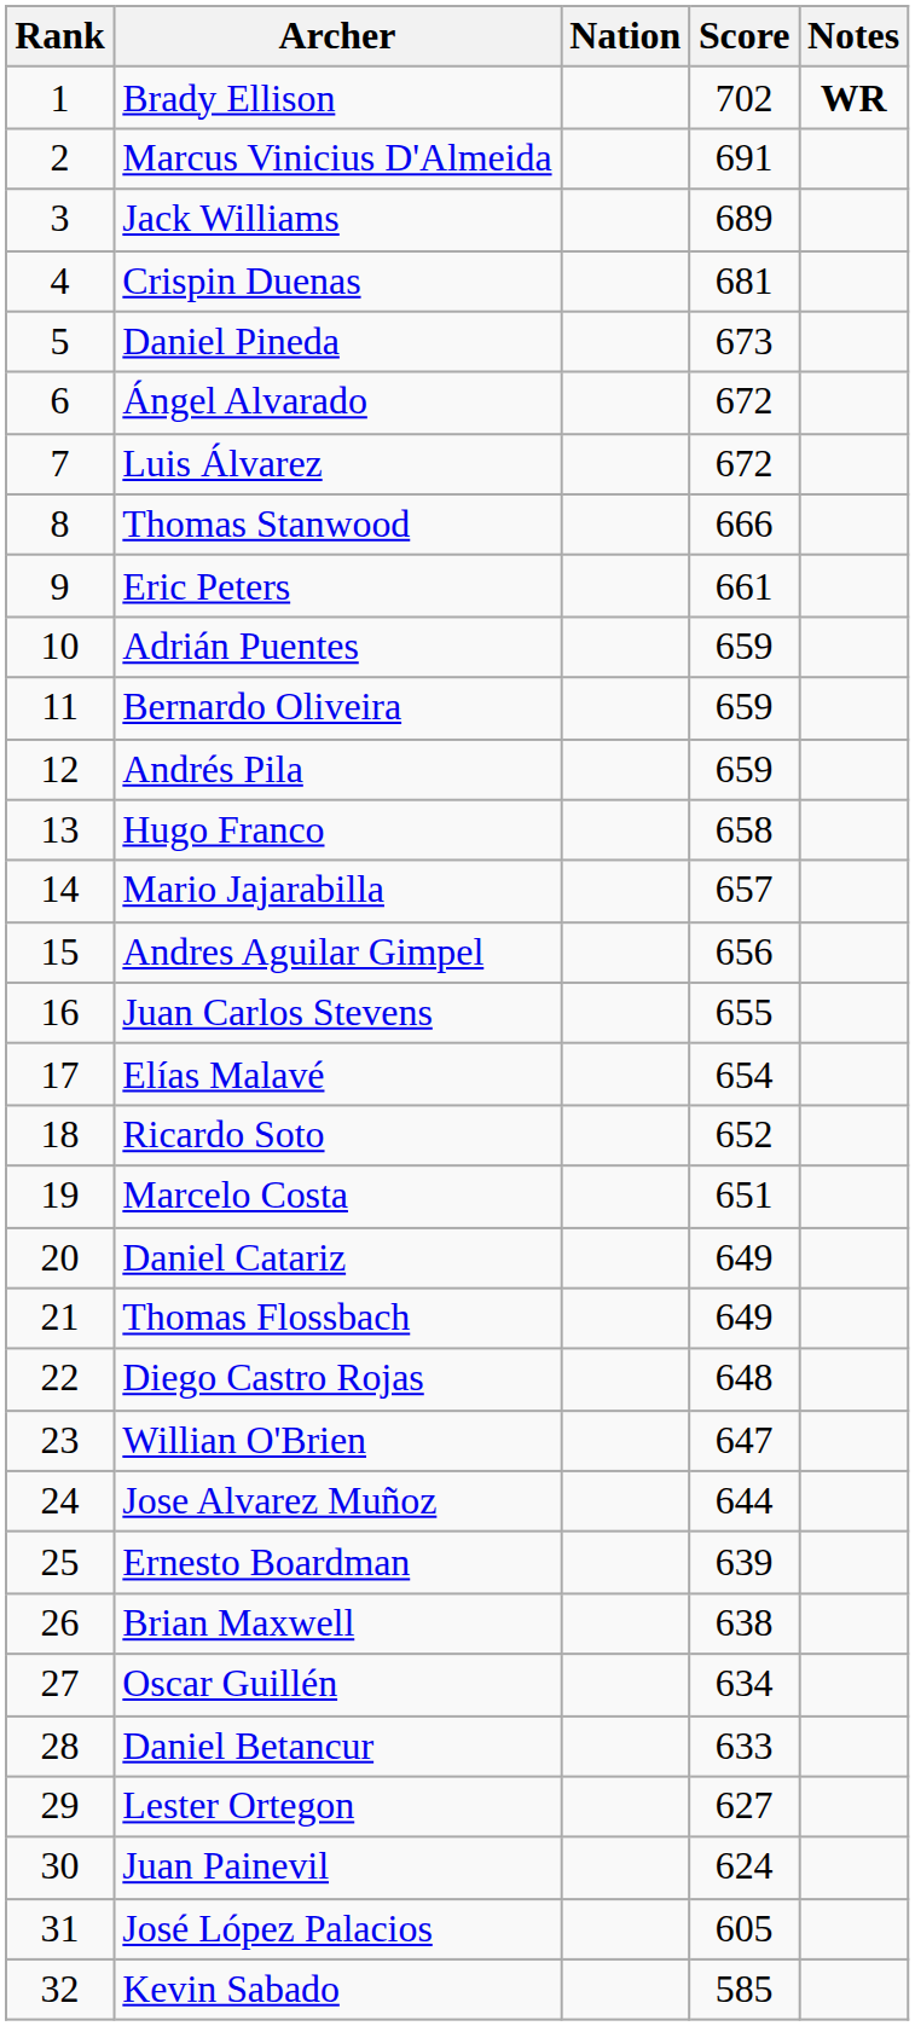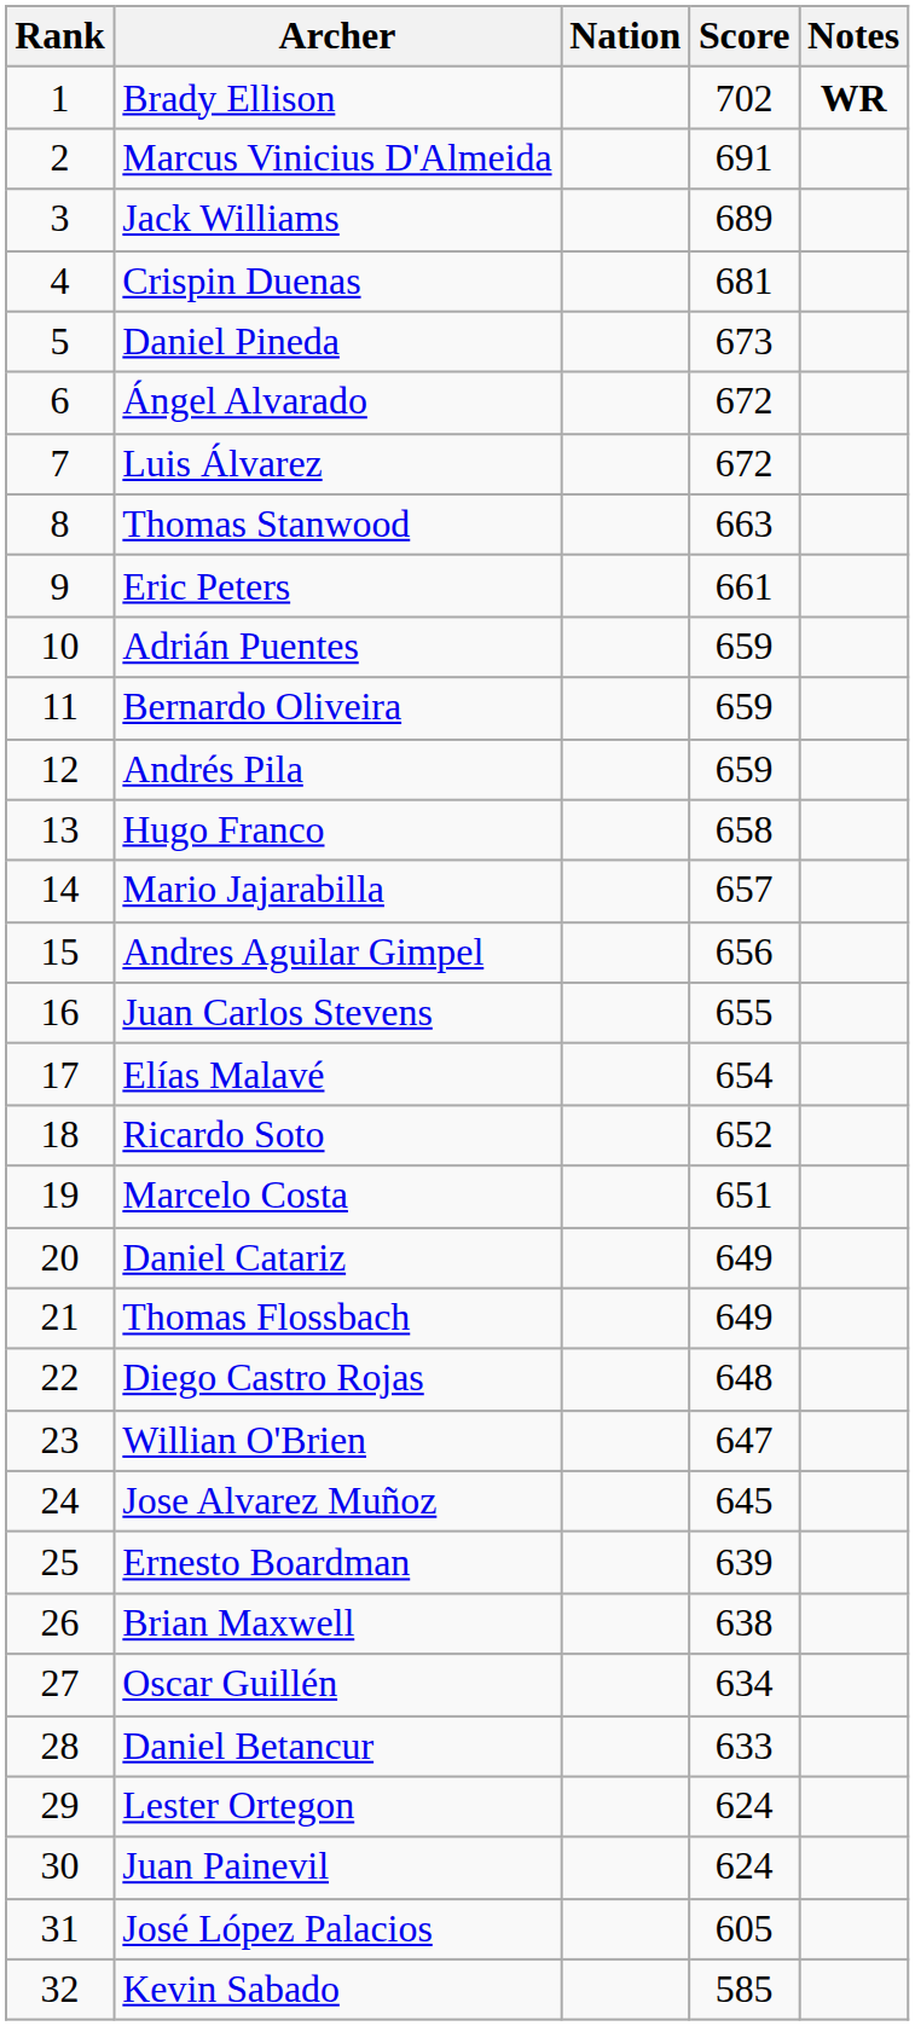Thomas Stanwood | Score: 666 -> 663
Jose Alvarez Muñoz | Score: 644 -> 645
Lester Ortegon | Score: 627 -> 624
